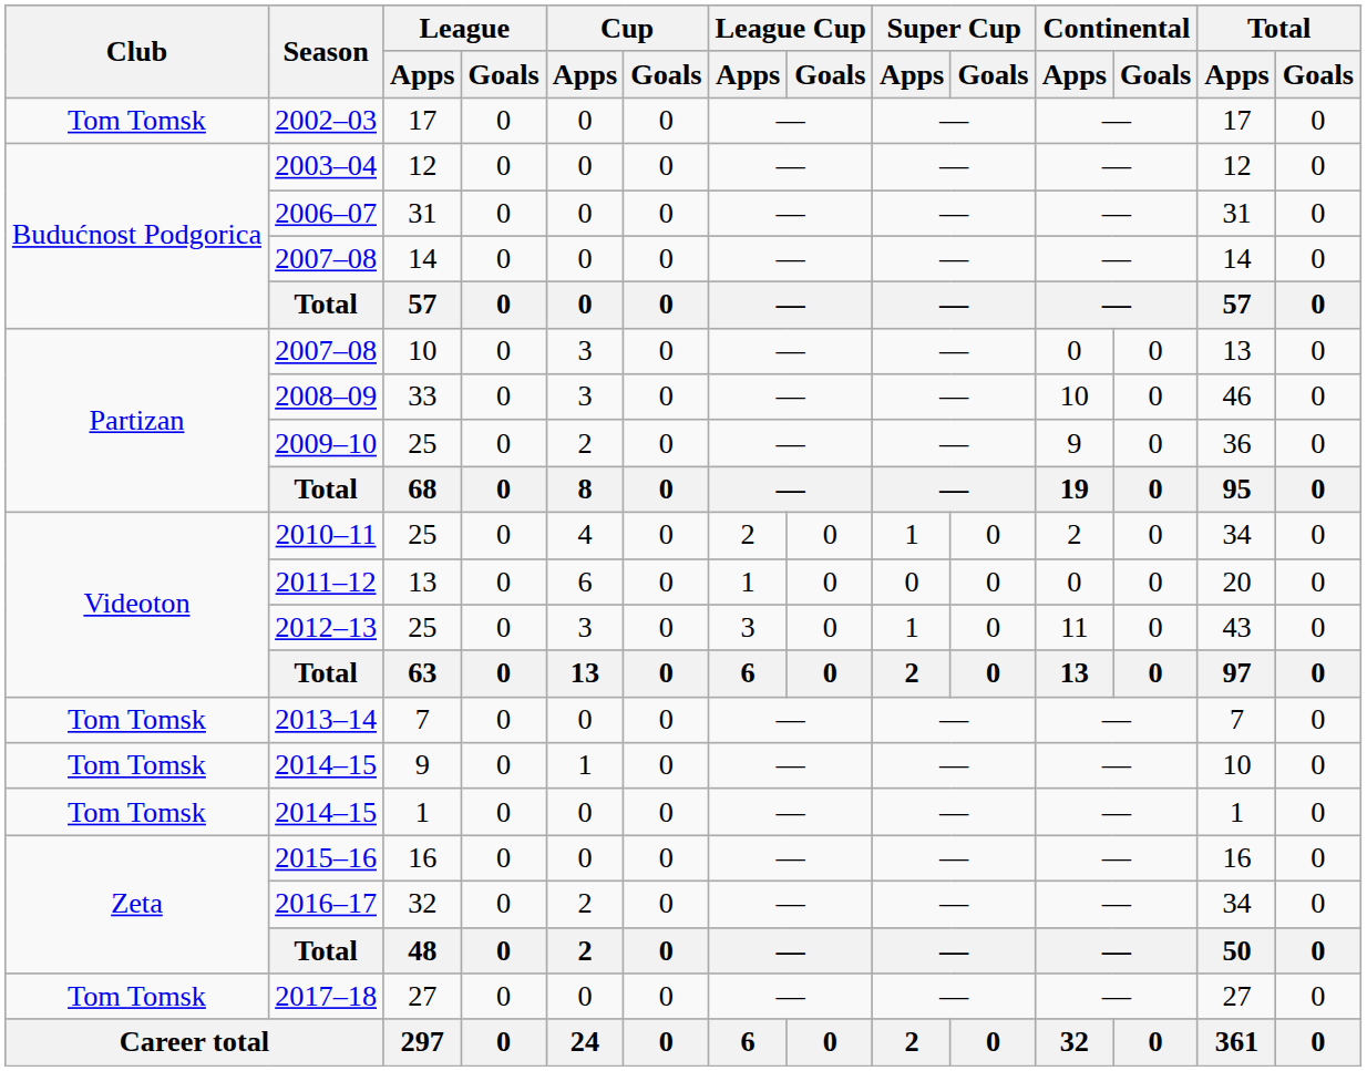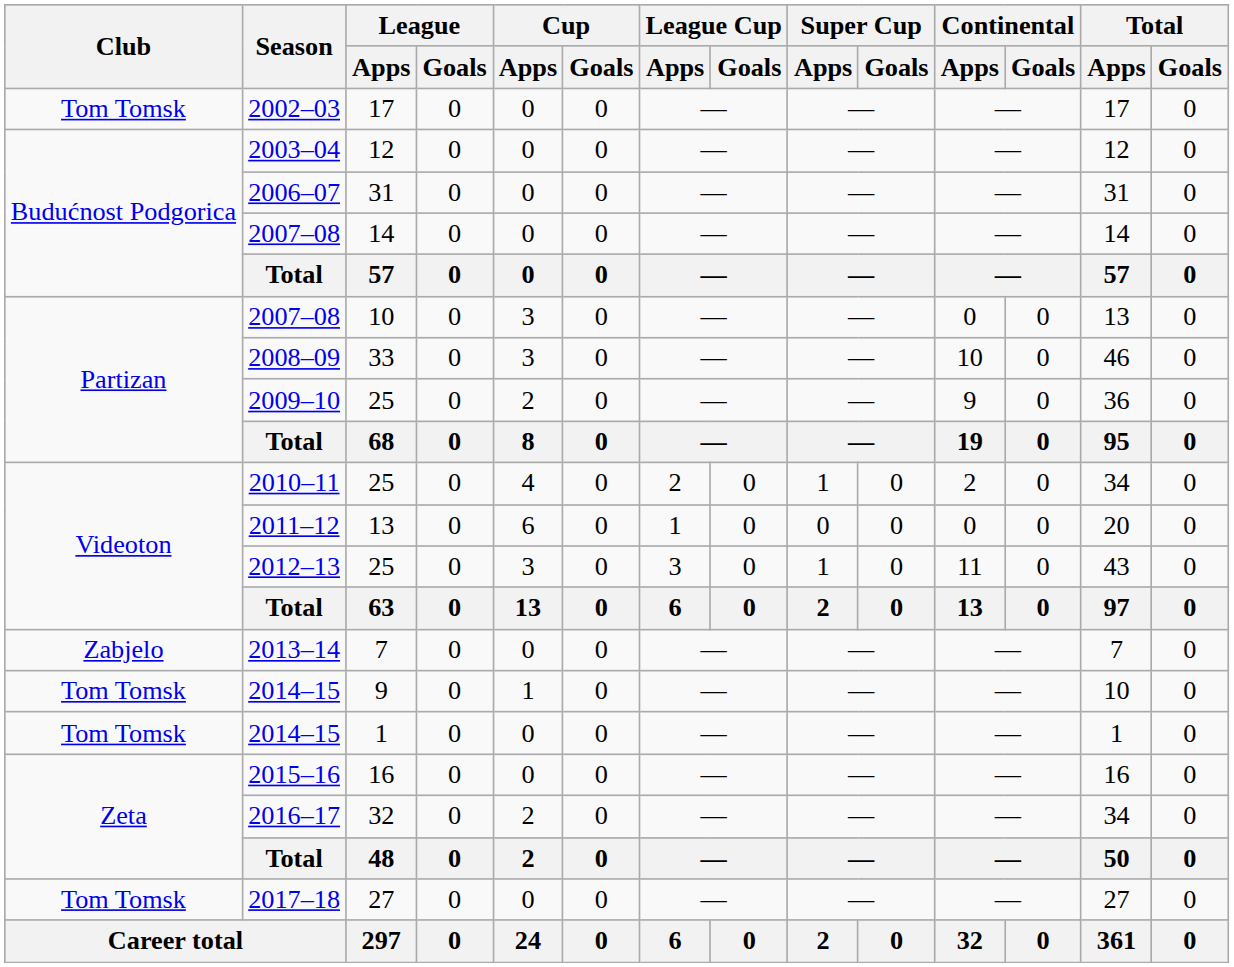2013–14 | Club: Tom Tomsk -> Zabjelo
